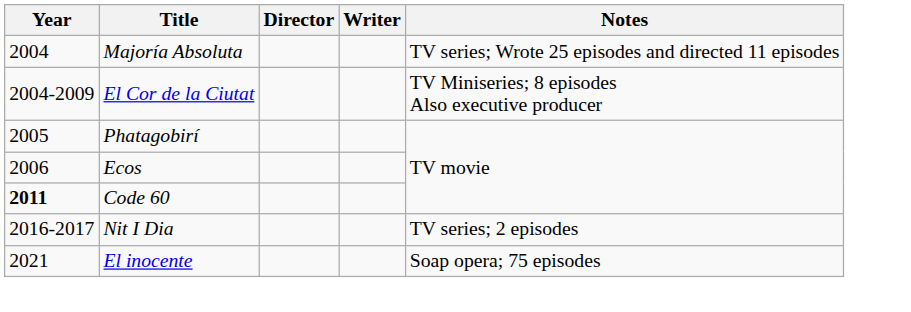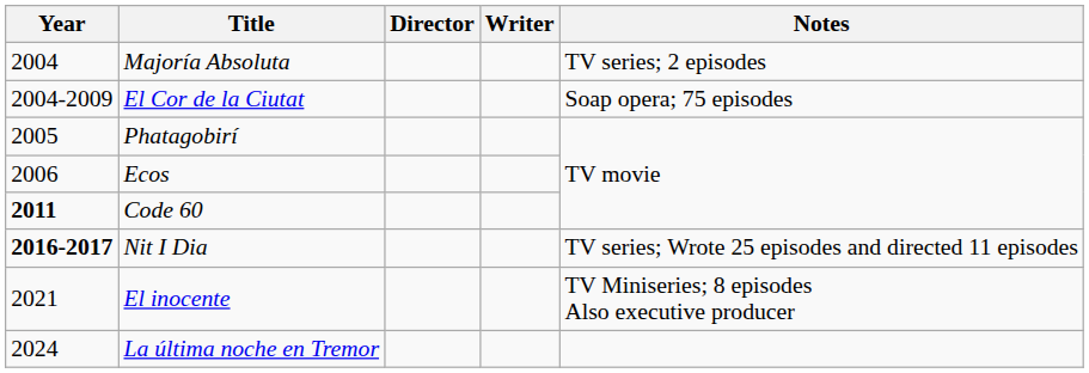Majoría Absoluta | Notes: TV series; Wrote 25 episodes and directed 11 episodes -> TV series; 2 episodes
El Cor de la Ciutat | Notes: TV Miniseries; 8 episodes Also executive producer -> Soap opera; 75 episodes
Nit I Dia | Year: normal -> bold
Nit I Dia | Notes: TV series; 2 episodes -> TV series; Wrote 25 episodes and directed 11 episodes
El inocente | Notes: Soap opera; 75 episodes -> TV Miniseries; 8 episodes Also executive producer
+ row: 2024 | La última noche en Tremor
